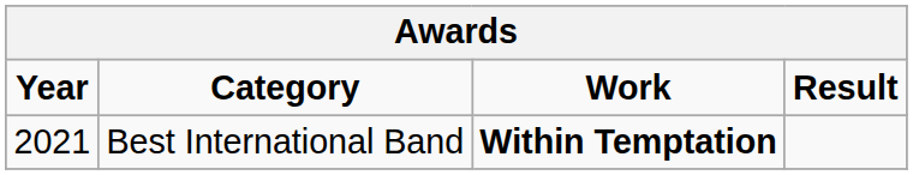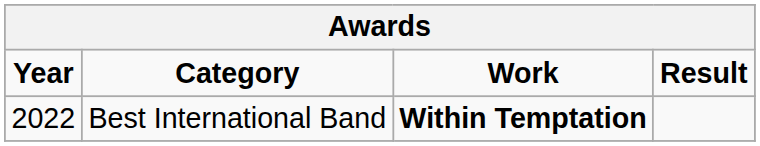Best International Band | Year: 2021 -> 2022
